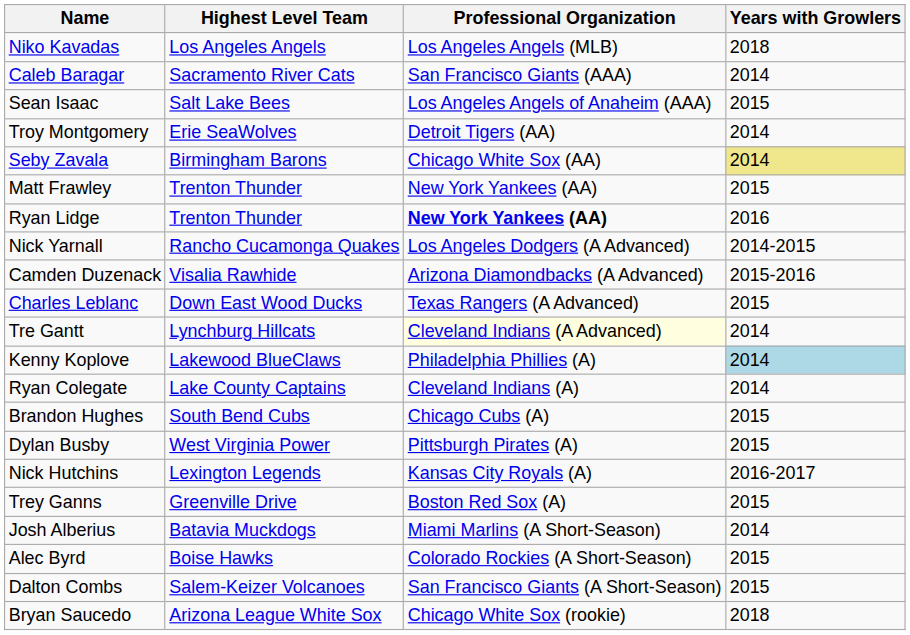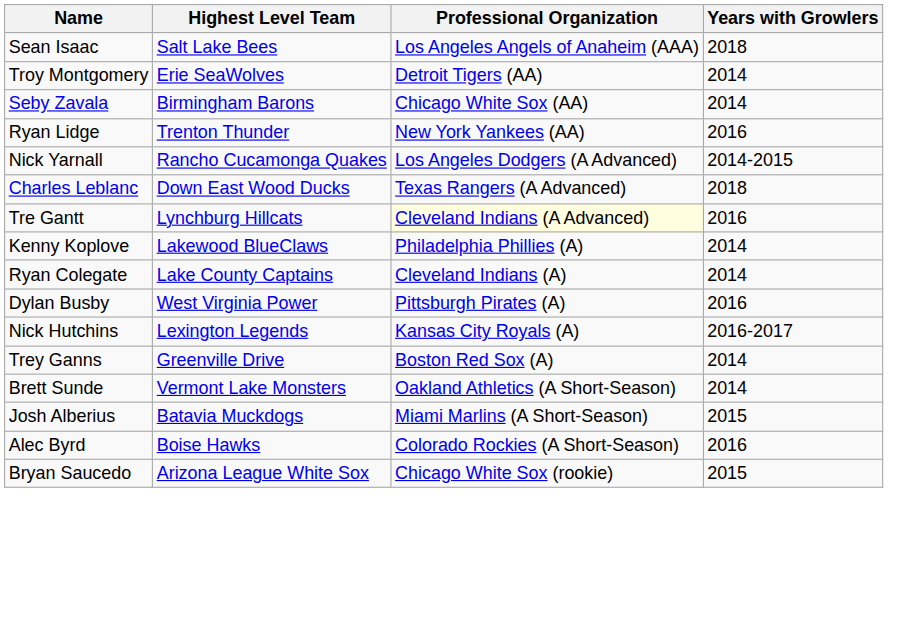- row: Niko Kavadas | Los Angeles Angels | Los Angeles Angels (MLB) | 2018
- row: Caleb Baragar | Sacramento River Cats | San Francisco Giants (AAA) | 2014
Sean Isaac | Years with Growlers: 2015 -> 2018
Seby Zavala | Years with Growlers: khaki background -> no background
- row: Matt Frawley | Trenton Thunder | New York Yankees (AA) | 2015
Ryan Lidge | Professional Organization: bold -> normal
- row: Camden Duzenack | Visalia Rawhide | Arizona Diamondbacks (A Advanced) | 2015-2016
Charles Leblanc | Years with Growlers: 2015 -> 2018
Tre Gantt | Years with Growlers: 2014 -> 2016
Kenny Koplove | Years with Growlers: lightblue background -> no background
- row: Brandon Hughes | South Bend Cubs | Chicago Cubs (A) | 2015
Dylan Busby | Years with Growlers: 2015 -> 2016
Trey Ganns | Years with Growlers: 2015 -> 2014
+ row: Brett Sunde | Vermont Lake Monsters | Oakland Athletics (A Short-Season) | 2014
Josh Alberius | Years with Growlers: 2014 -> 2015
Alec Byrd | Years with Growlers: 2015 -> 2016
- row: Dalton Combs | Salem-Keizer Volcanoes | San Francisco Giants (A Short-Season) | 2015
Bryan Saucedo | Years with Growlers: 2018 -> 2015
